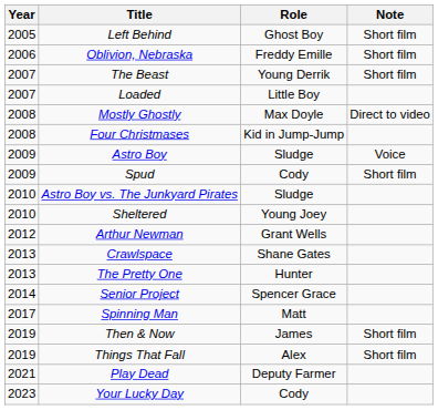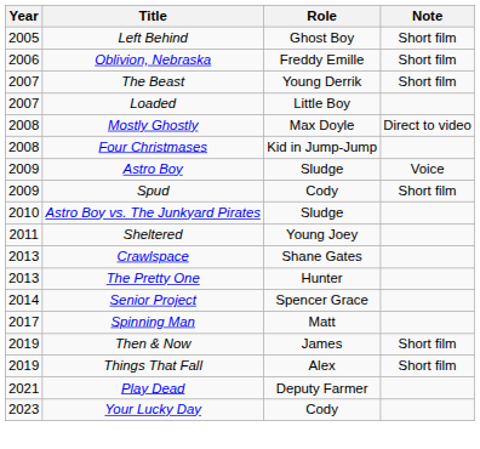Sheltered | Year: 2010 -> 2011
- row: 2012 | Arthur Newman | Grant Wells
